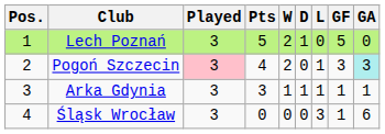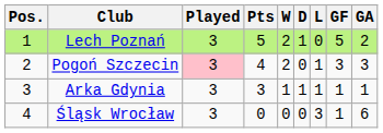Lech Poznań | GA: 0 -> 2
Pogoń Szczecin | GA: paleturquoise background -> no background
